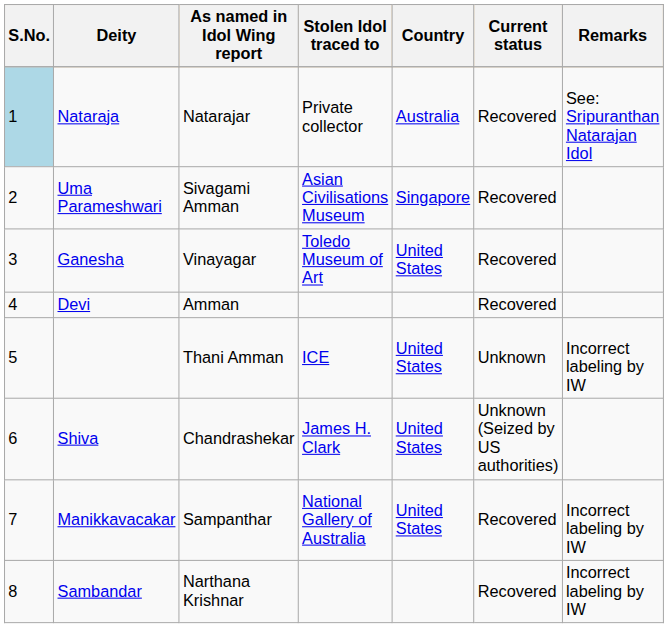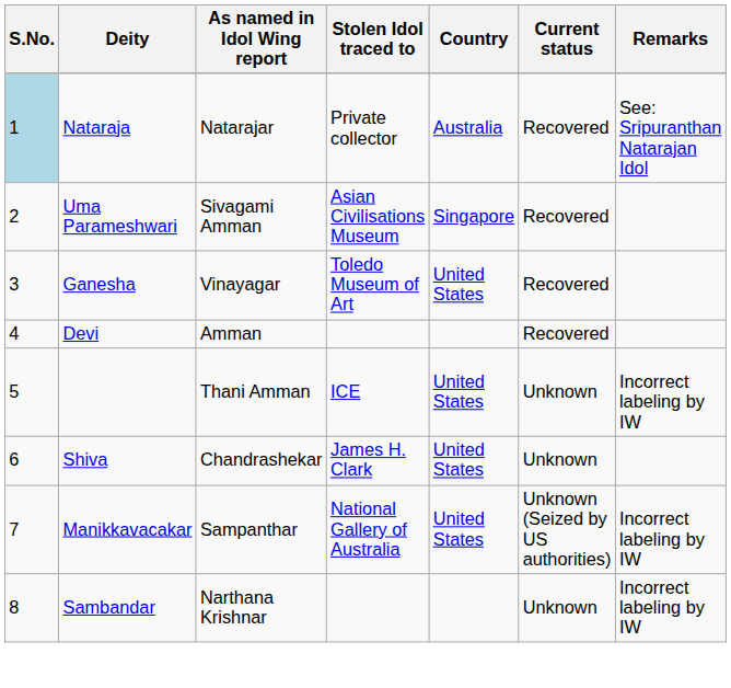Shiva | Current status: Unknown (Seized by US authorities) -> Unknown
Manikkavacakar | Current status: Recovered -> Unknown (Seized by US authorities)
Sambandar | Current status: Recovered -> Unknown
